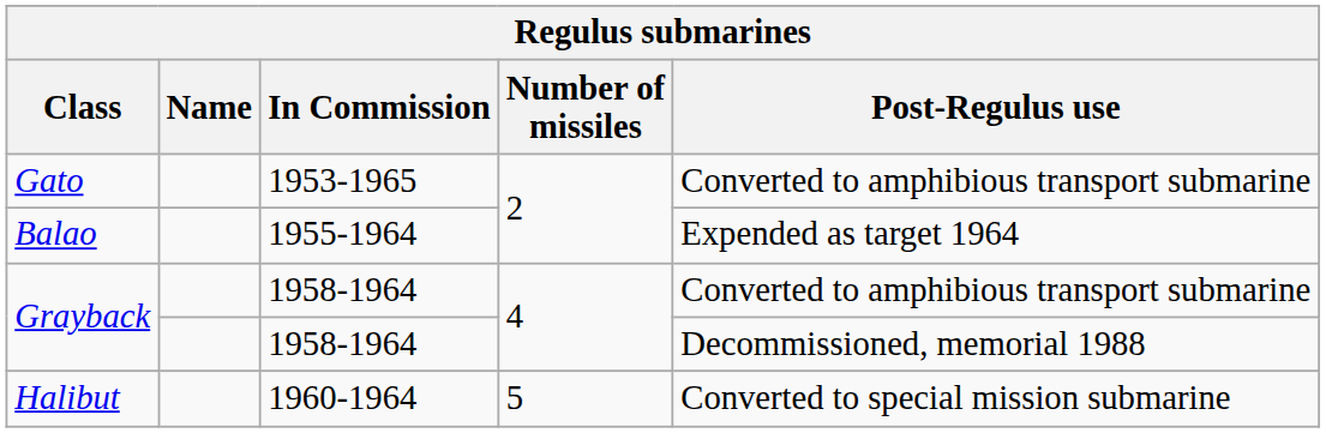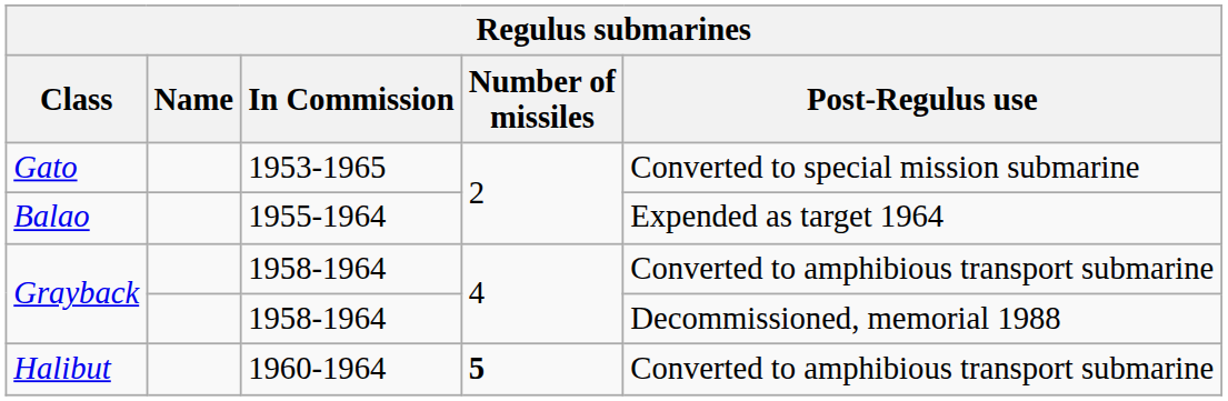Gato | Post-Regulus use: Converted to amphibious transport submarine -> Converted to special mission submarine
Halibut | Number of missiles: normal -> bold
Halibut | Post-Regulus use: Converted to special mission submarine -> Converted to amphibious transport submarine
